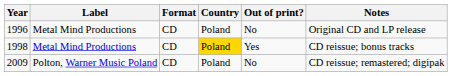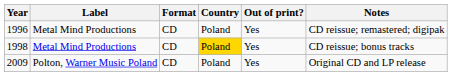1996 | Out of print?: No -> Yes
1996 | Notes: Original CD and LP release -> CD reissue; remastered; digipak
2009 | Out of print?: No -> Yes
2009 | Notes: CD reissue; remastered; digipak -> Original CD and LP release
